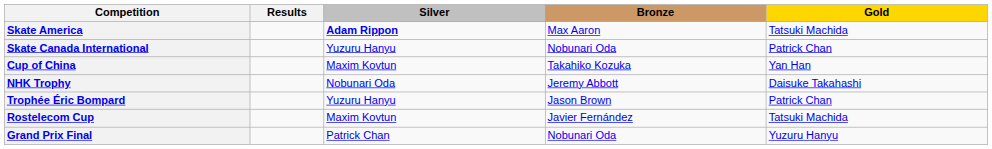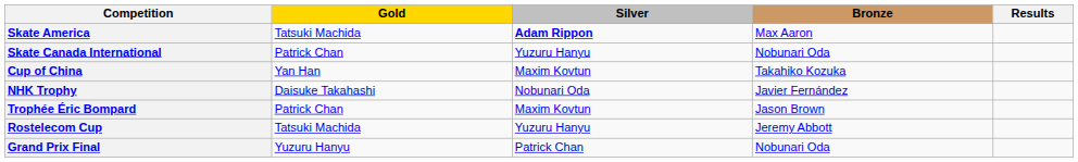columns swapped: Gold <-> Results
NHK Trophy | Bronze: Jeremy Abbott -> Javier Fernández
Trophée Éric Bompard | Silver: Yuzuru Hanyu -> Maxim Kovtun
Rostelecom Cup | Silver: Maxim Kovtun -> Yuzuru Hanyu
Rostelecom Cup | Bronze: Javier Fernández -> Jeremy Abbott
